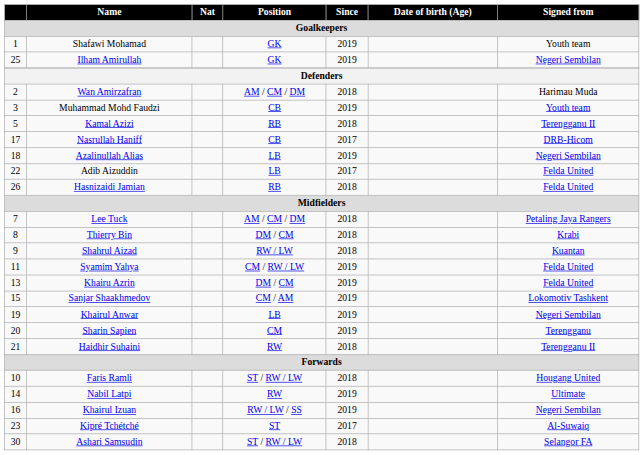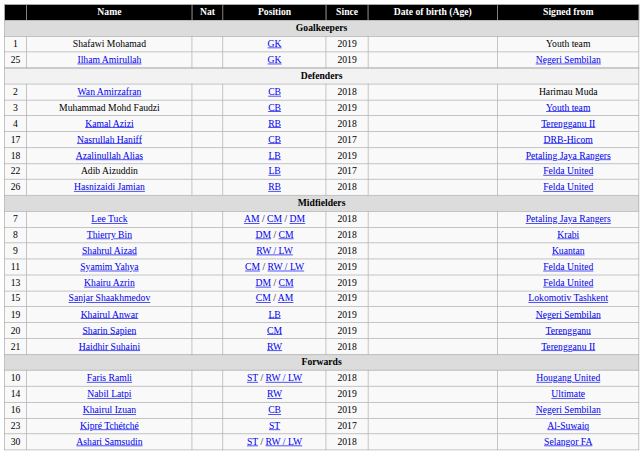Wan Amirzafran | Position: AM / CM / DM -> CB
Kamal Azizi | column 1: 5 -> 4
Azalinullah Alias | Signed from: Negeri Sembilan -> Petaling Jaya Rangers
Khairul Izuan | Position: RW / LW / SS -> CB
